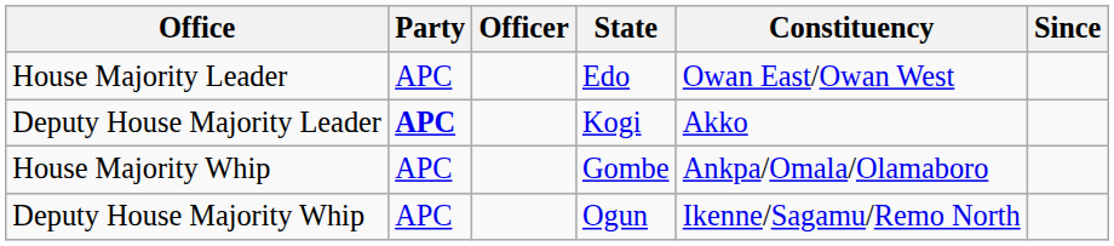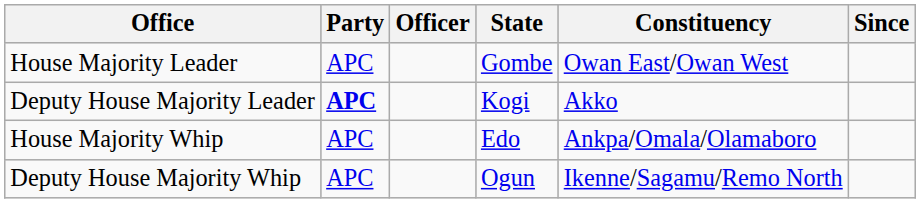House Majority Leader | State: Edo -> Gombe
House Majority Whip | State: Gombe -> Edo
